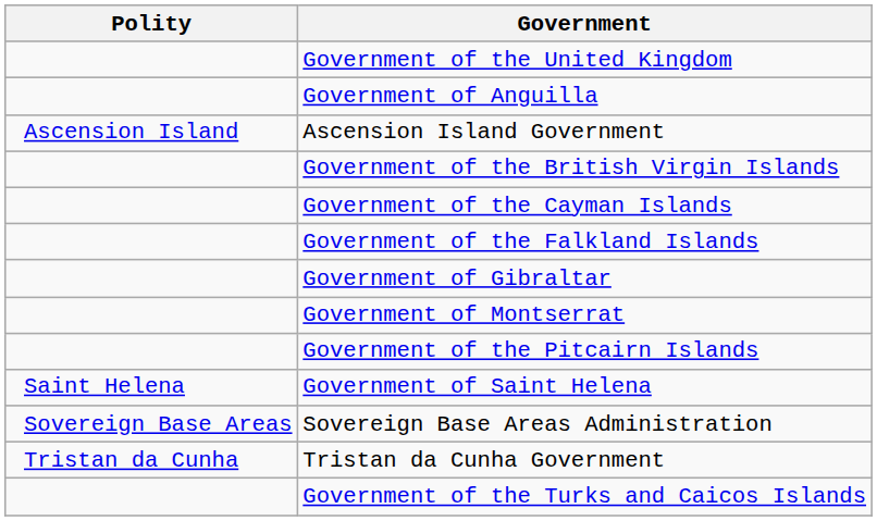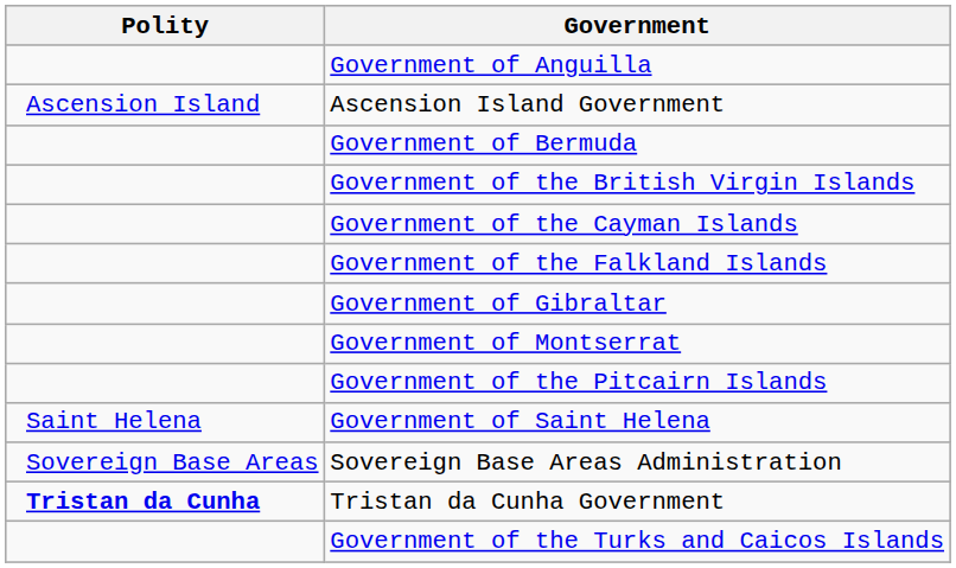- row: Government of the United Kingdom
+ row: Government of Bermuda
Tristan da Cunha Government | Polity: normal -> bold
